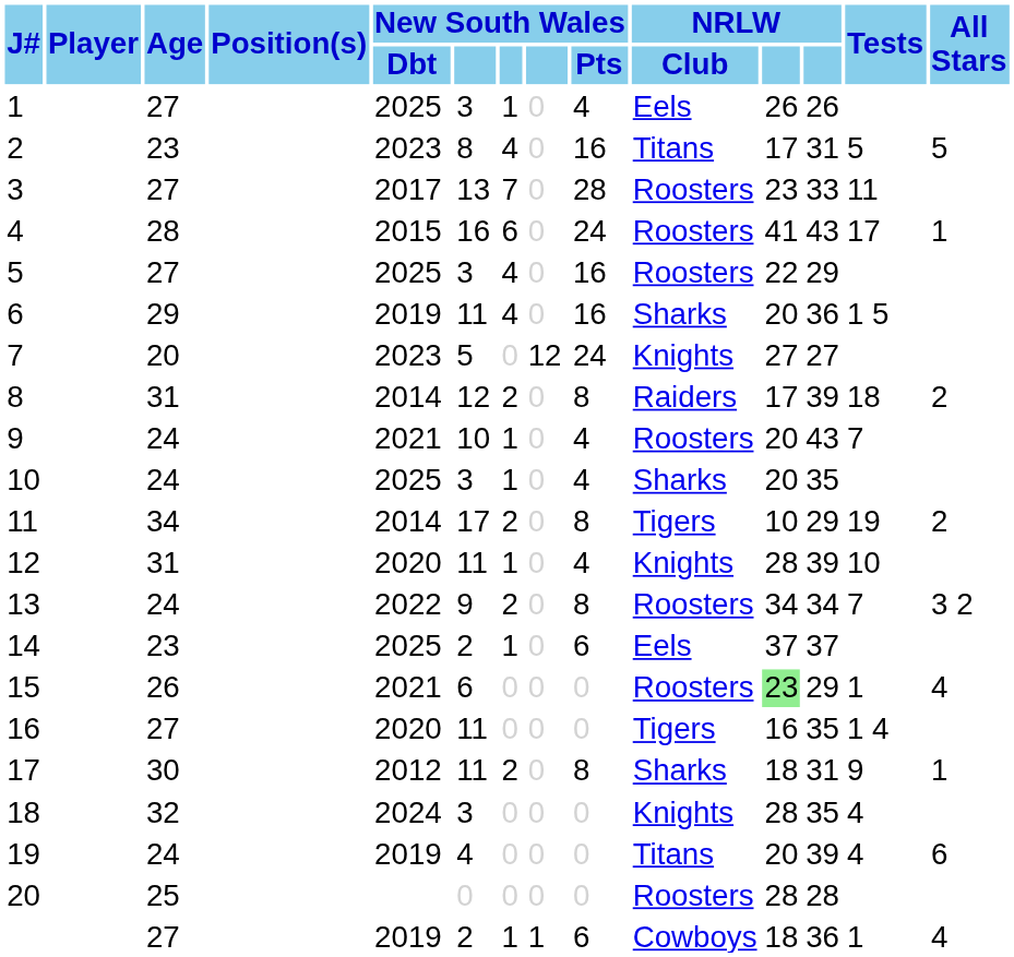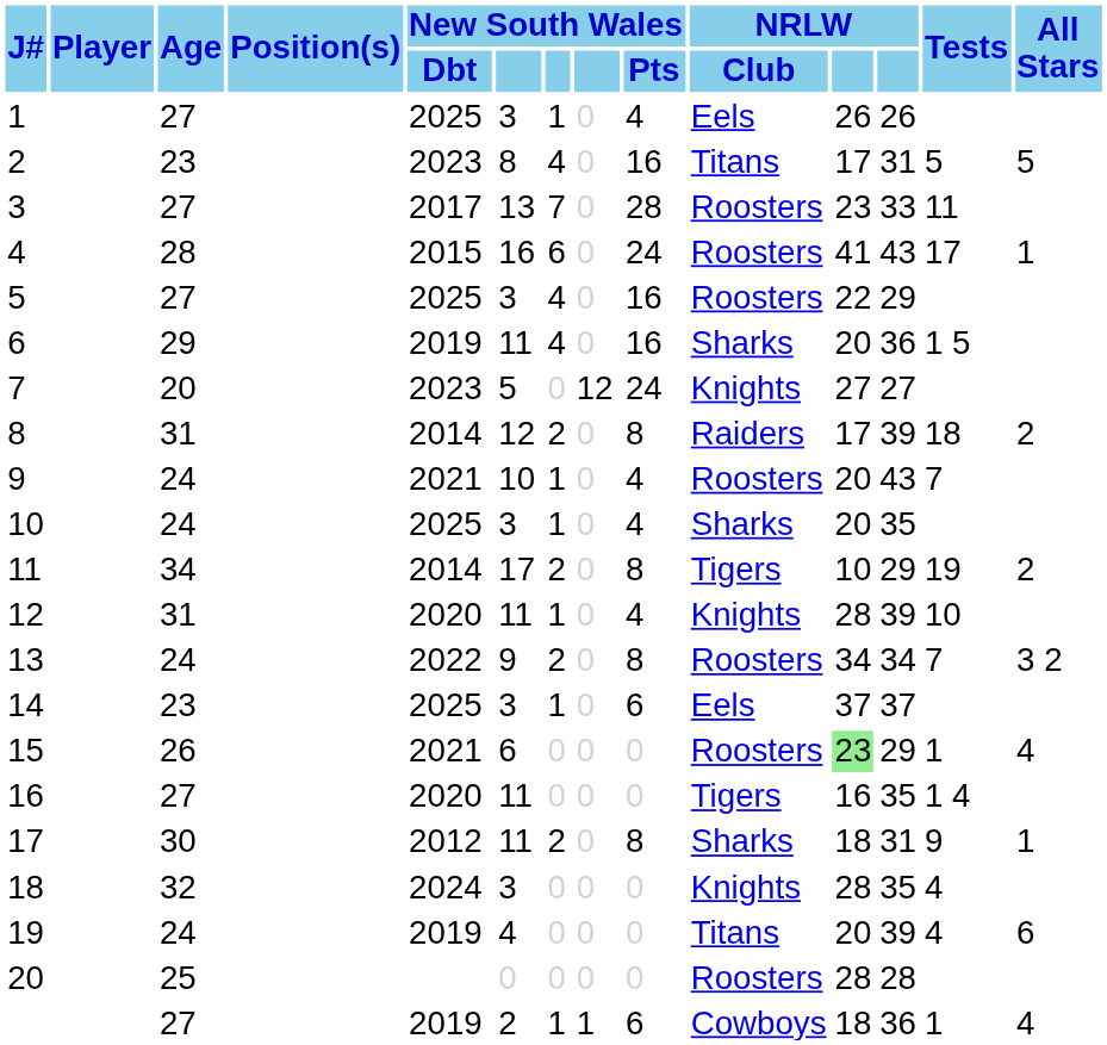14 | column 6: 2 -> 3
